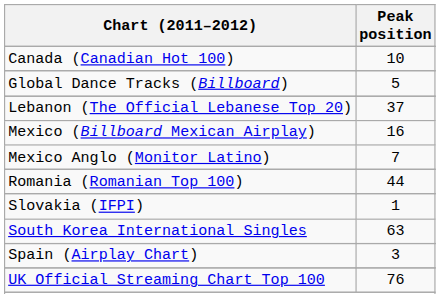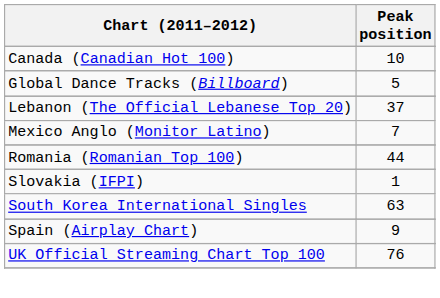- row: Mexico (Billboard Mexican Airplay) | 16
Spain (Airplay Chart) | Peak position: 3 -> 9
